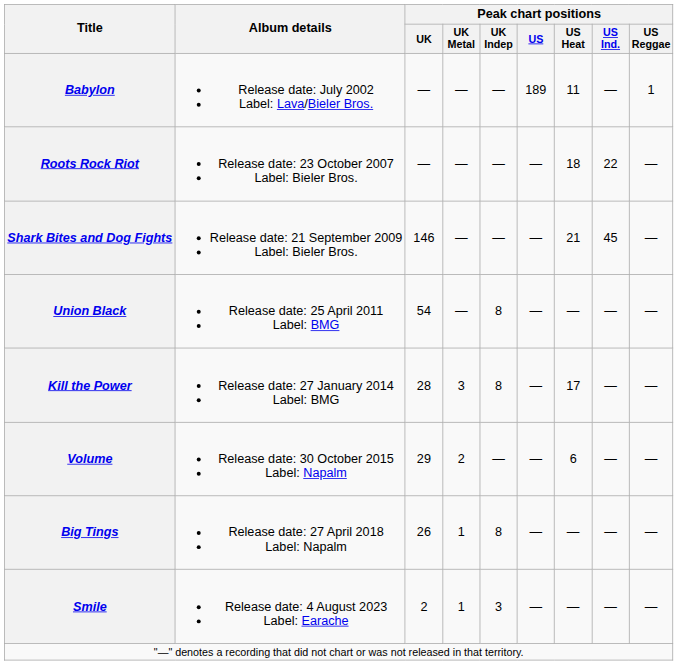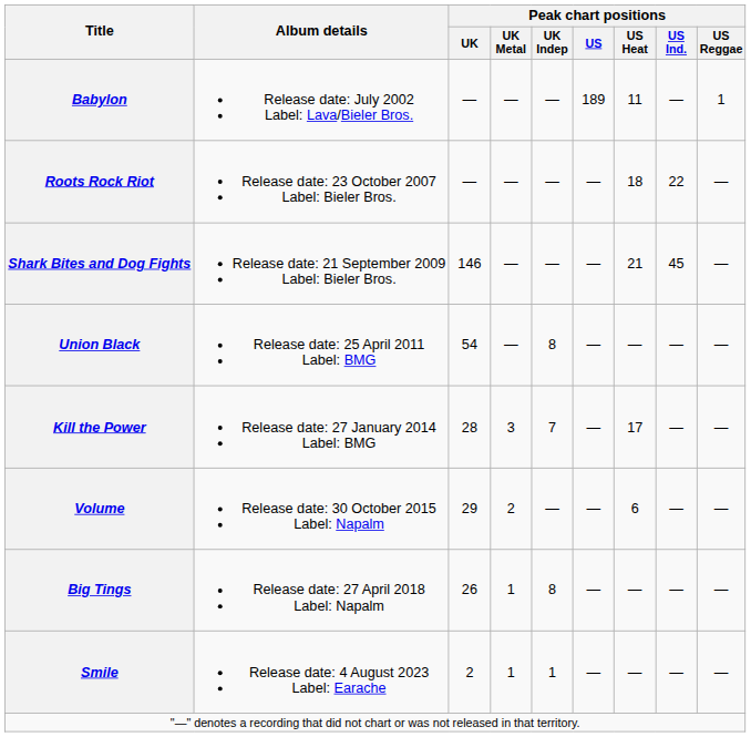Kill the Power | Peak chart positions / UK Indep: 8 -> 7
Smile | Peak chart positions / UK Indep: 3 -> 1
